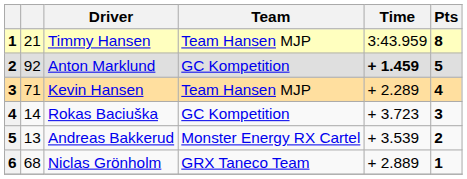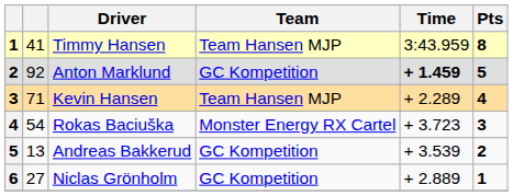Timmy Hansen | column 2: 21 -> 41
Rokas Baciuška | column 2: 14 -> 54
Rokas Baciuška | Team: GC Kompetition -> Monster Energy RX Cartel
Andreas Bakkerud | Team: Monster Energy RX Cartel -> GC Kompetition
Niclas Grönholm | column 2: 68 -> 27
Niclas Grönholm | Team: GRX Taneco Team -> GC Kompetition
